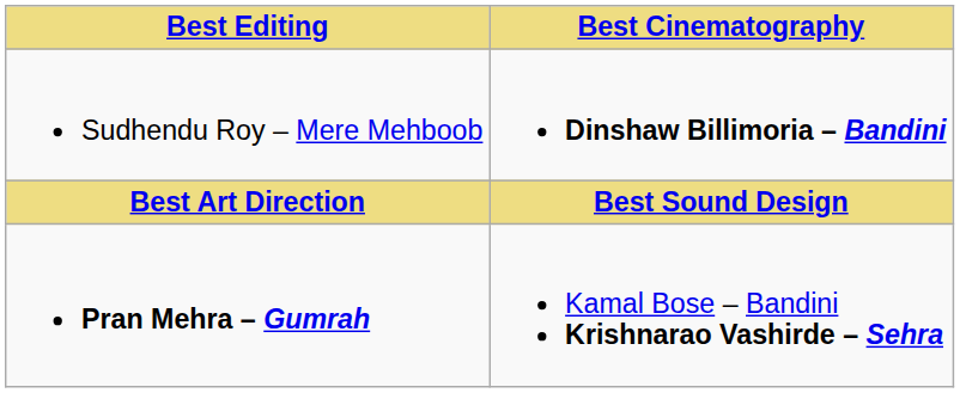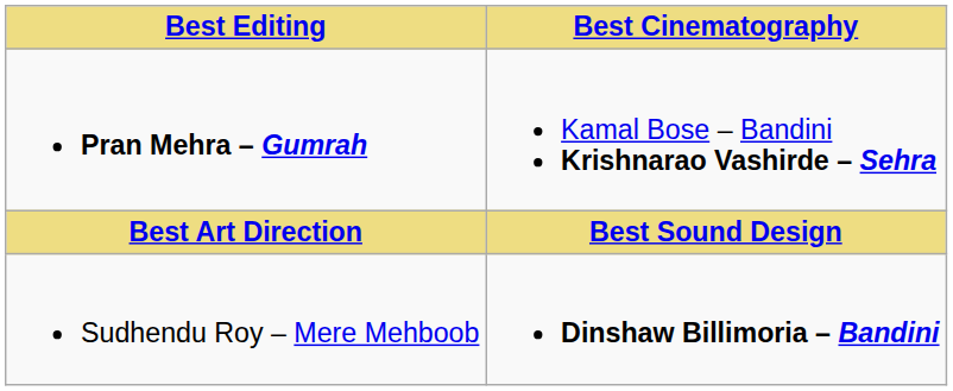rows swapped: Pran Mehra – Gumrah <-> Sudhendu Roy – Mere Mehboob
